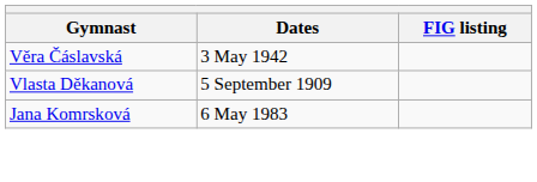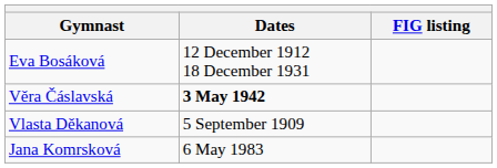+ row: Eva Bosáková | 12 December 1912 18 December 1931
Věra Čáslavská | Dates: normal -> bold
